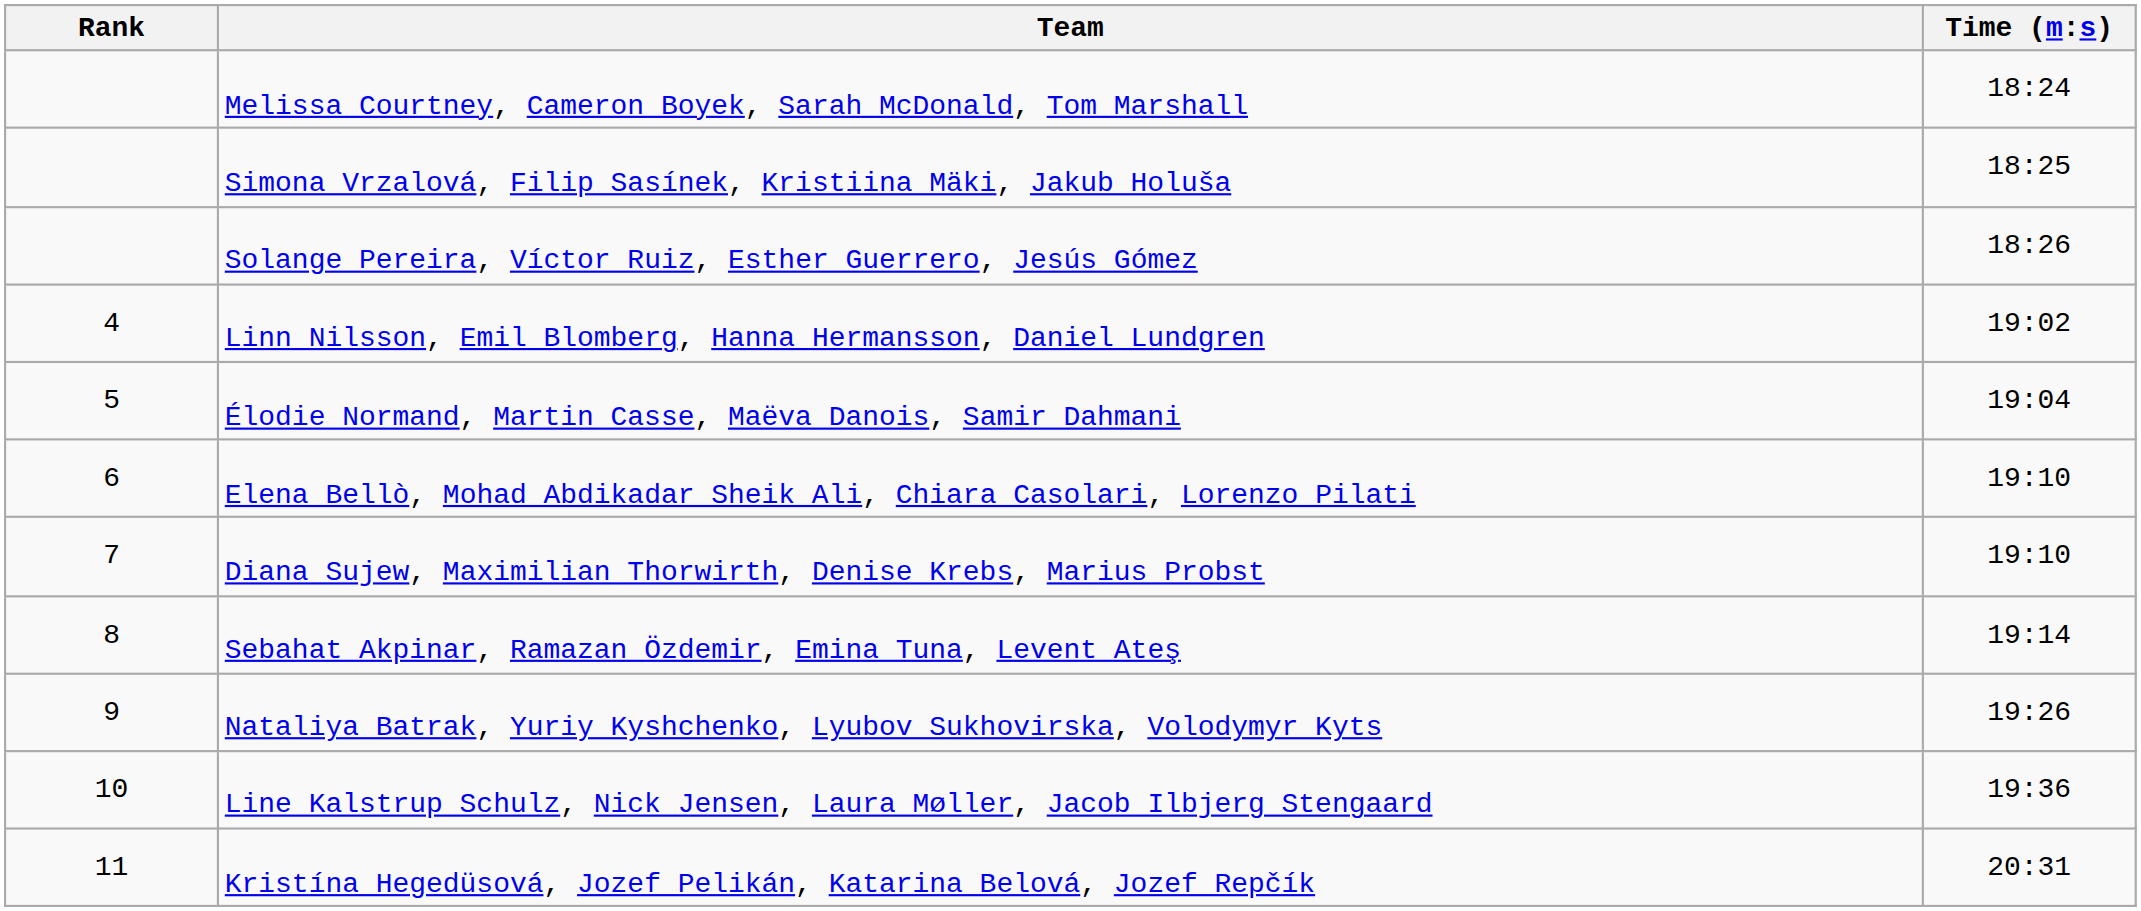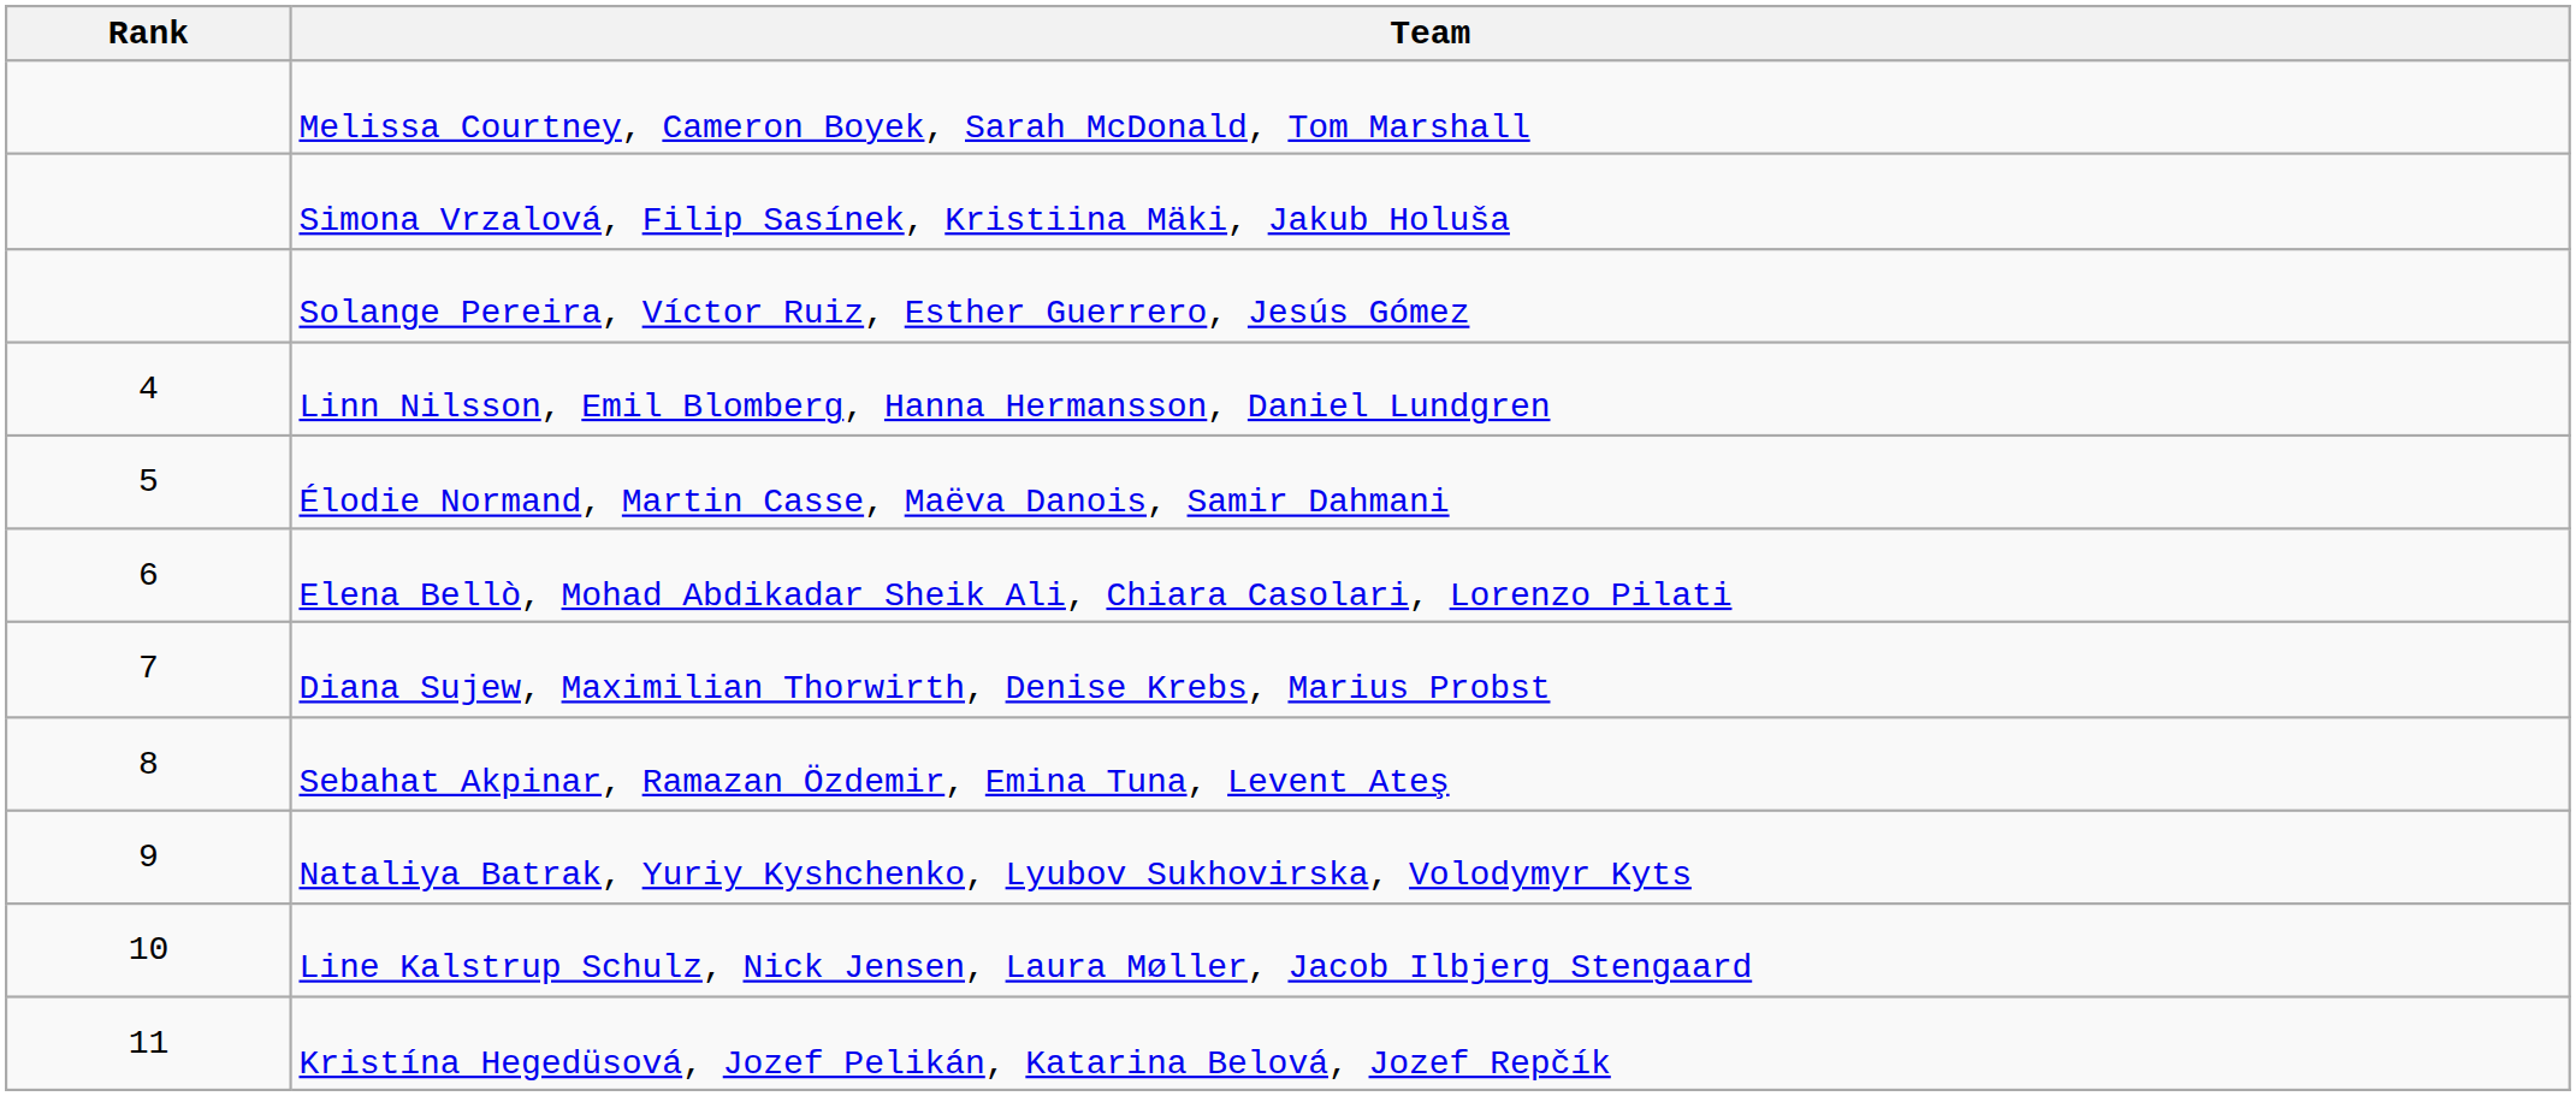- column: Time (m:s) | 18:24 | 18:25 | 18:26 | 19:02 | 19:04 | 19:10 | 19:10 | 19:14 | 19:26 | 19:36 | 20:31
